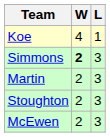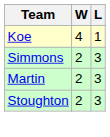Simmons | W: bold -> normal
- row: McEwen | 2 | 3
